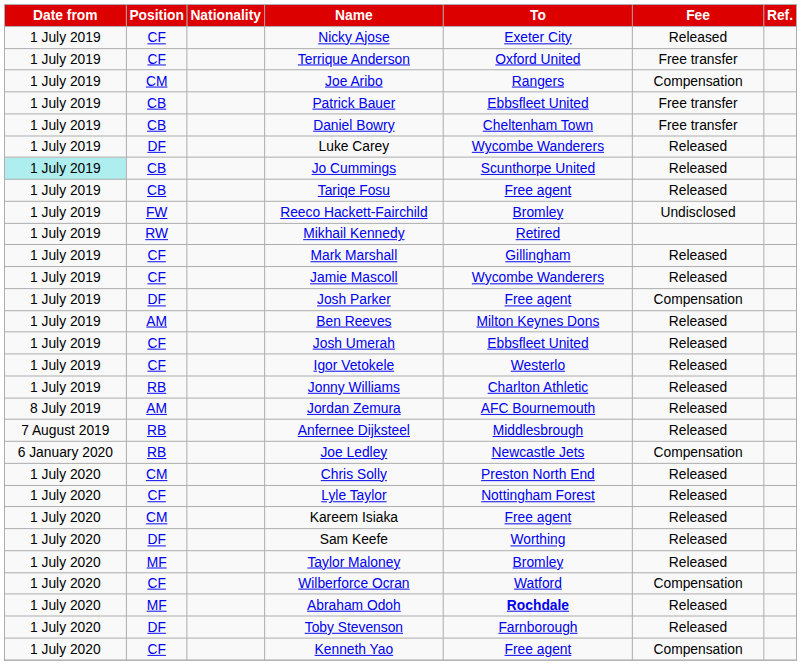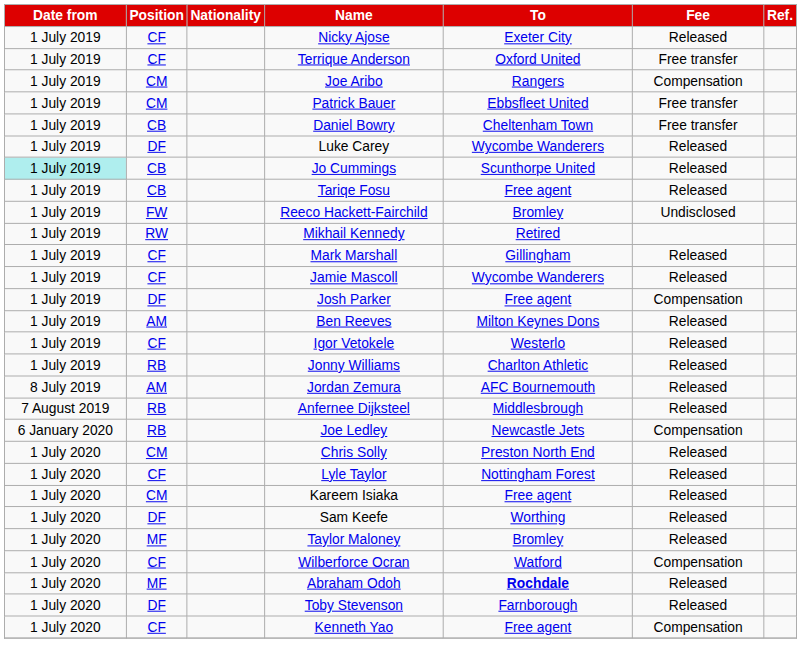Patrick Bauer | Position: CB -> CM
- row: 1 July 2019 | CF | Josh Umerah | Ebbsfleet United | Released
